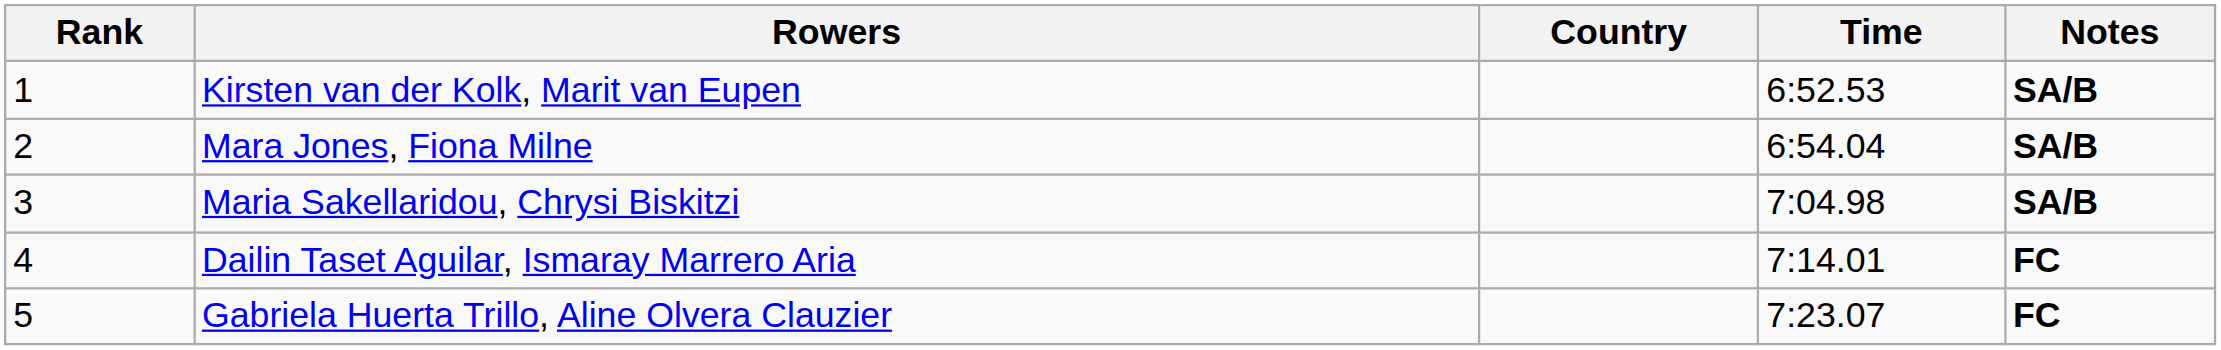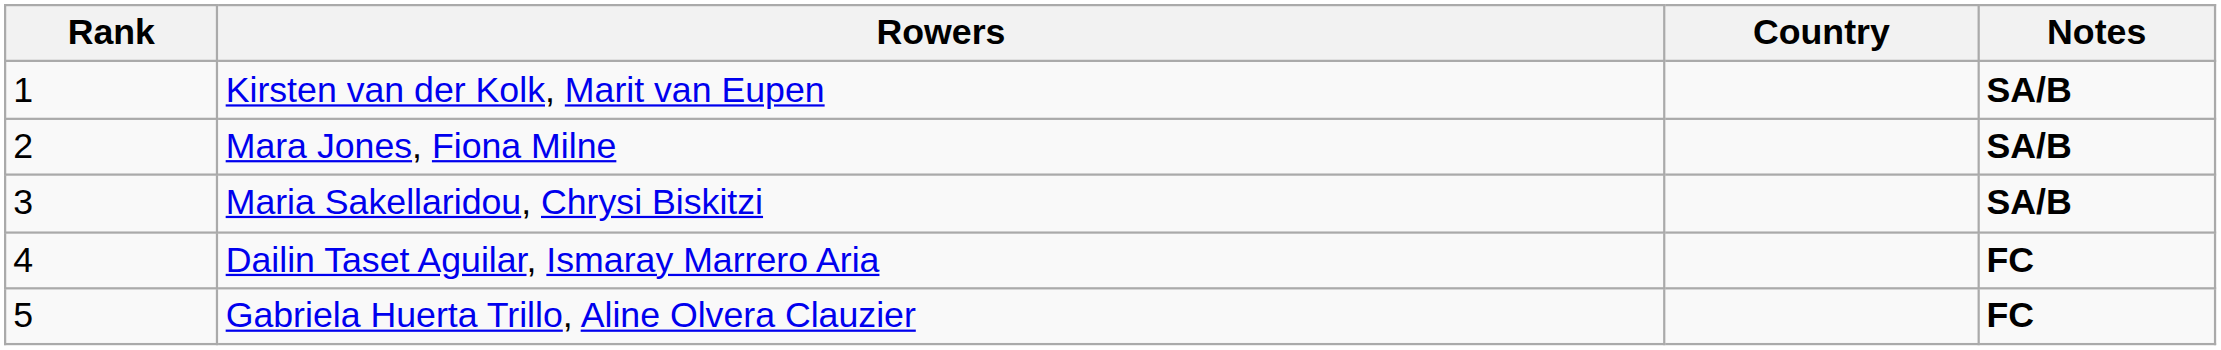- column: Time | 6:52.53 | 6:54.04 | 7:04.98 | 7:14.01 | 7:23.07
